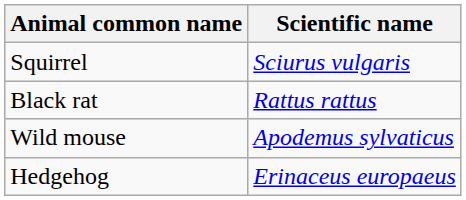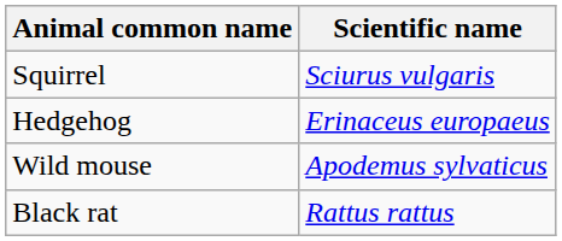rows swapped: Black rat <-> Hedgehog
